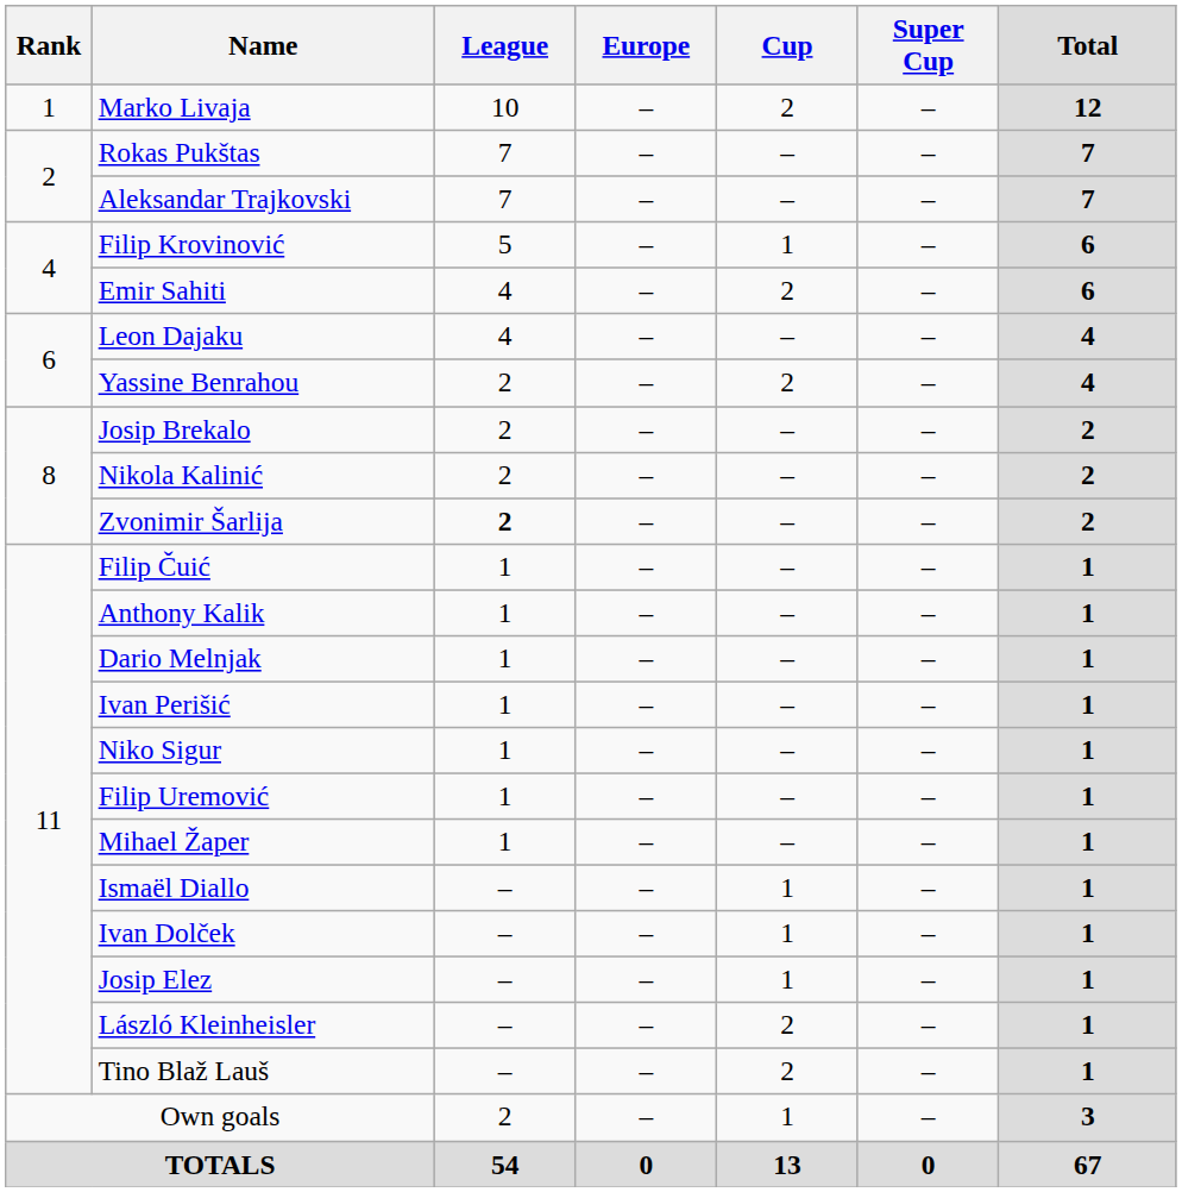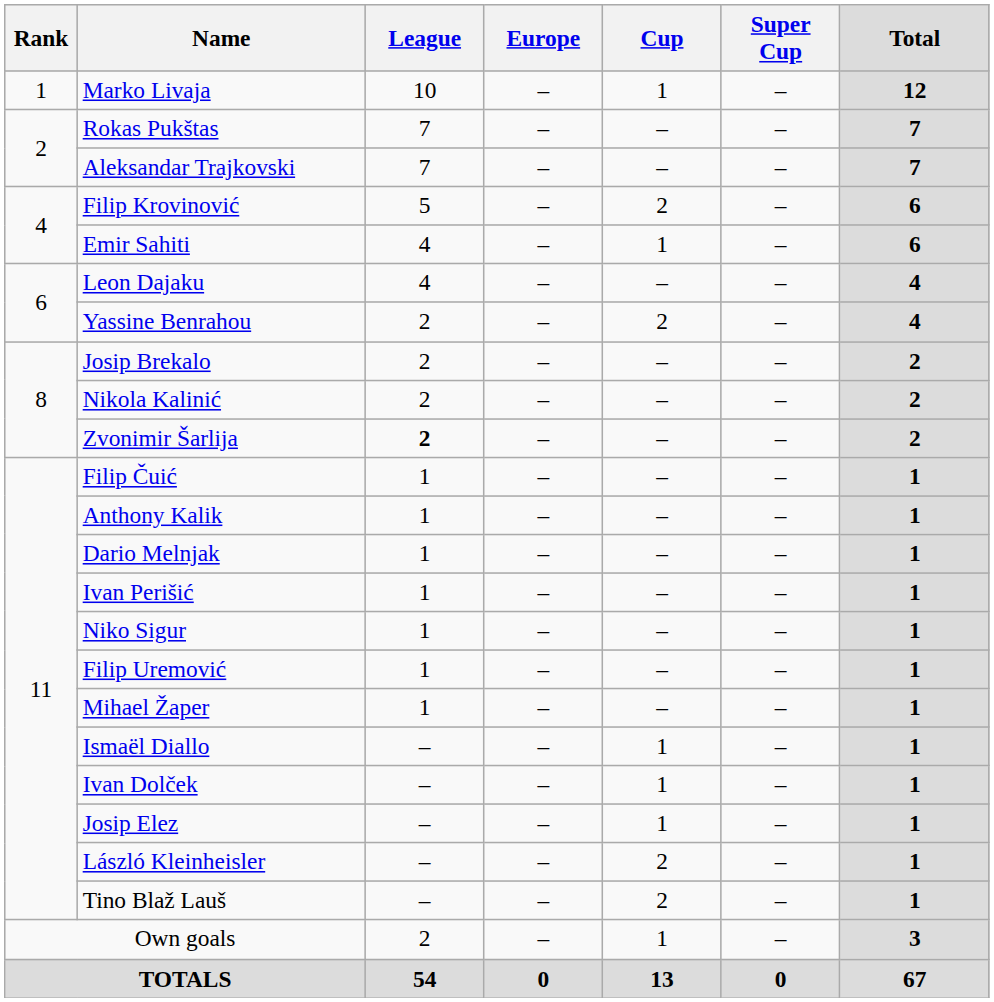Marko Livaja | Cup: 2 -> 1
Filip Krovinović | Cup: 1 -> 2
Emir Sahiti | Cup: 2 -> 1
